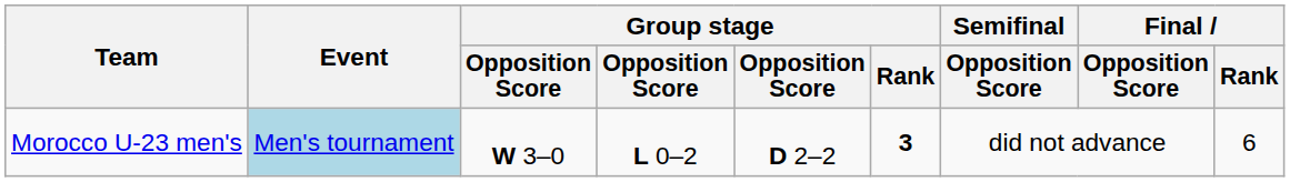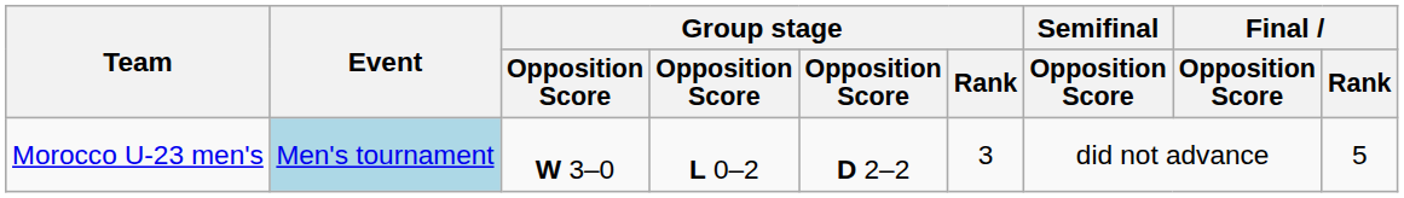Morocco U-23 men's | Group stage / Rank: bold -> normal
Morocco U-23 men's | Final / Rank: 6 -> 5
